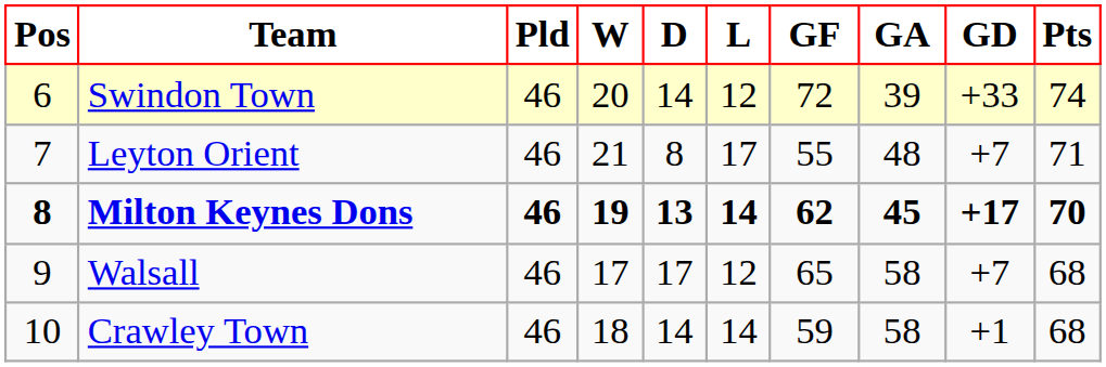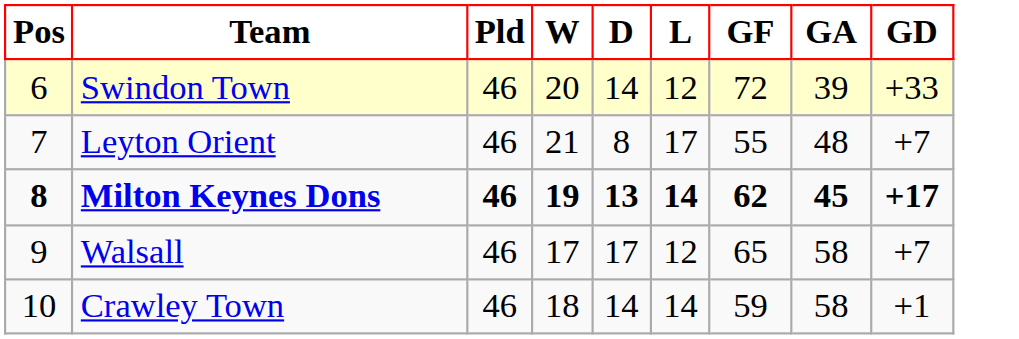- column: Pts | 74 | 71 | 70 | 68 | 68
